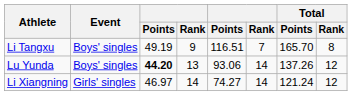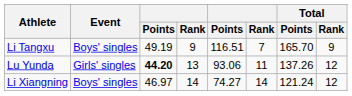Li Tangxu | Total / Rank: 8 -> 9
Lu Yunda | Event: Boys' singles -> Girls' singles
Lu Yunda | column 6: 14 -> 11
Li Xiangning | Event: Girls' singles -> Boys' singles
